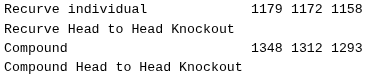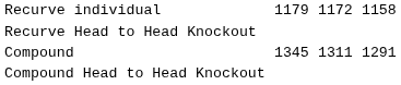Compound | column 3: 1348 -> 1345
Compound | column 5: 1312 -> 1311
Compound | column 7: 1293 -> 1291
